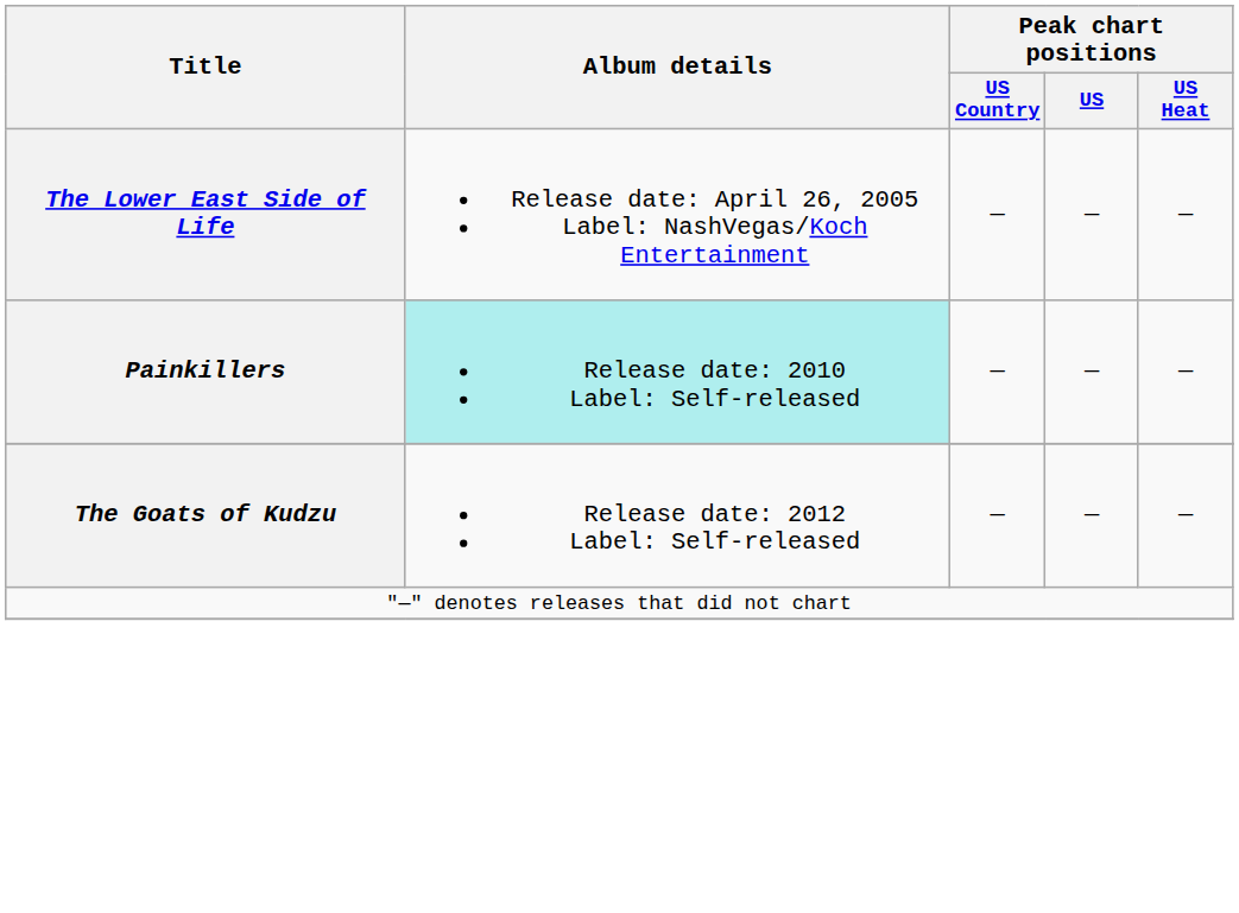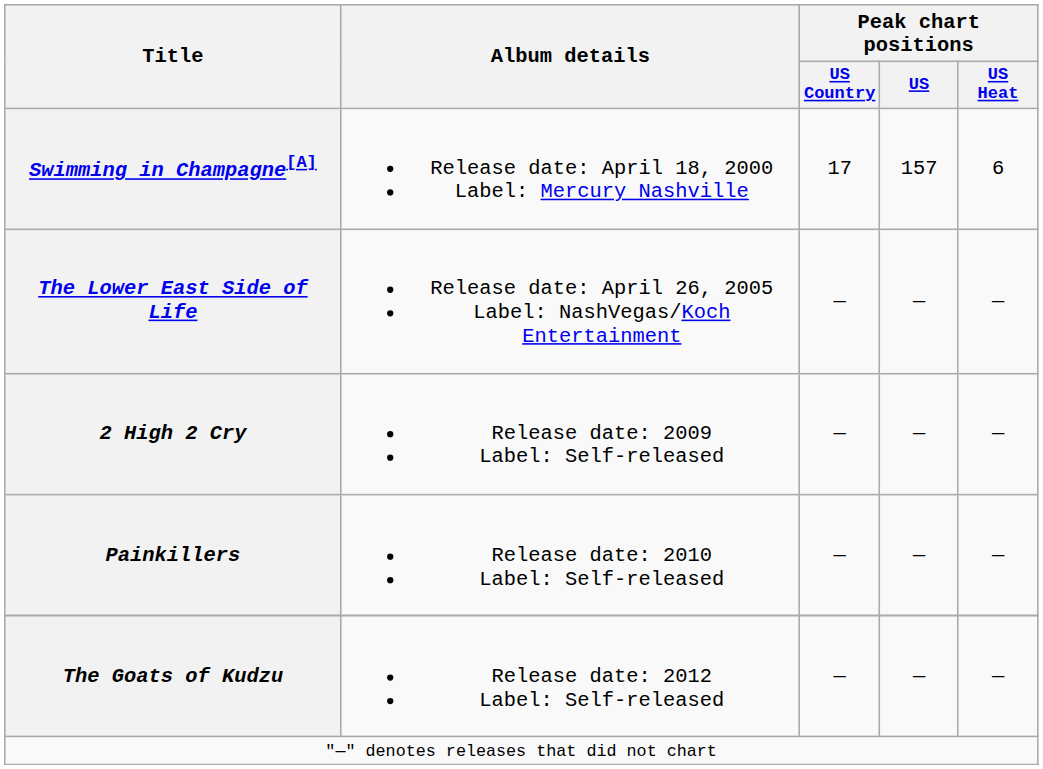+ row: Swimming in Champagne[A] | Release date: April 18, 2000 Label: Mercury Nashville | 17 | 157 | 6
+ row: 2 High 2 Cry | Release date: 2009 Label: Self-released | — | — | —
Painkillers | Album details: paleturquoise background -> no background
